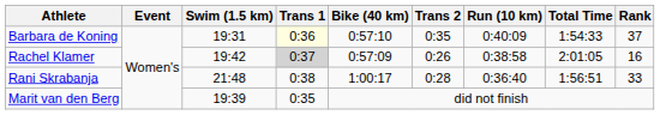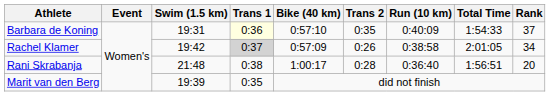Rachel Klamer | Rank: 16 -> 34
Rani Skrabanja | Rank: 33 -> 20
